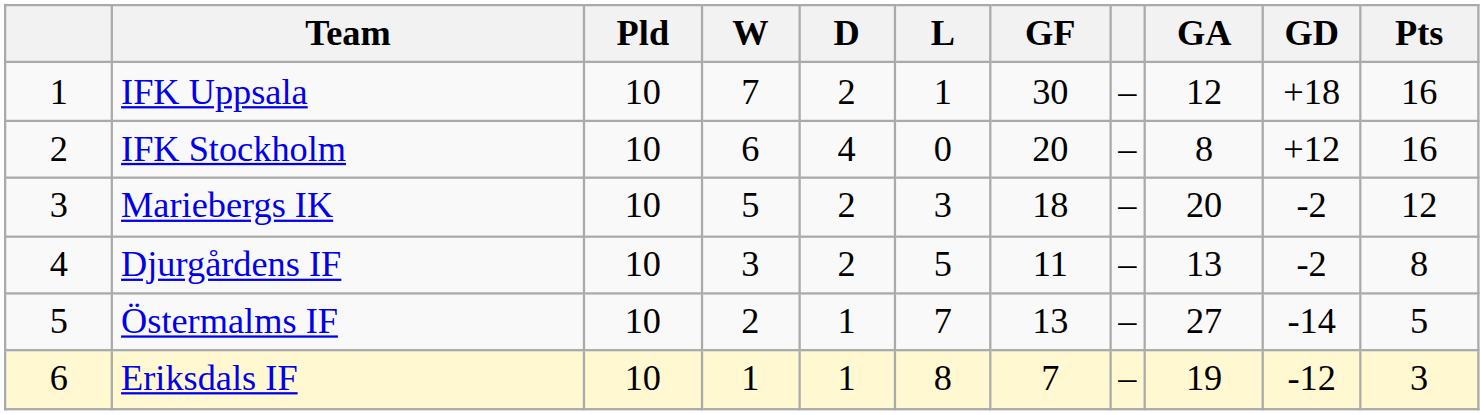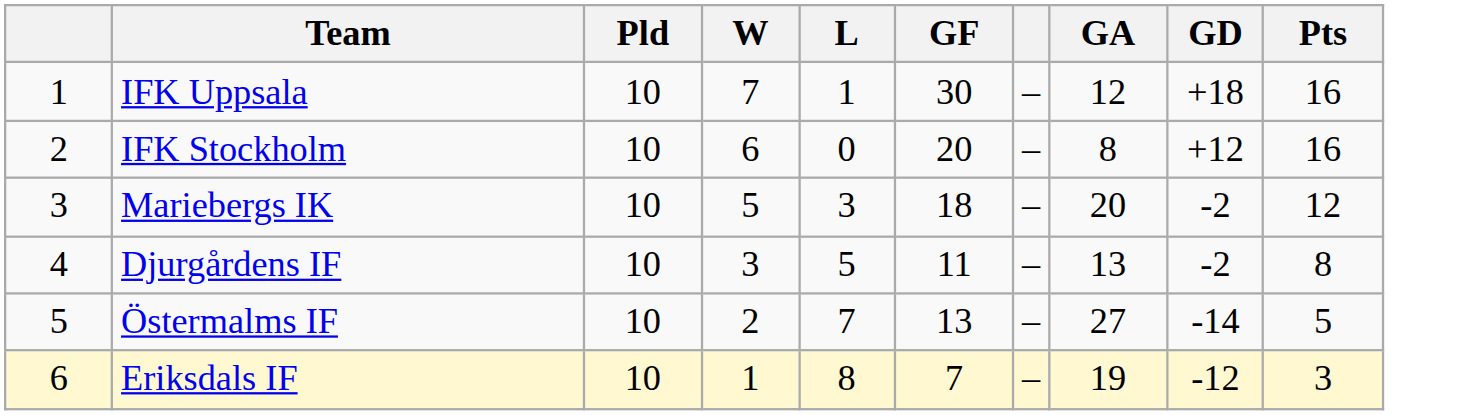- column: D | 2 | 4 | 2 | 2 | 1 | 1
